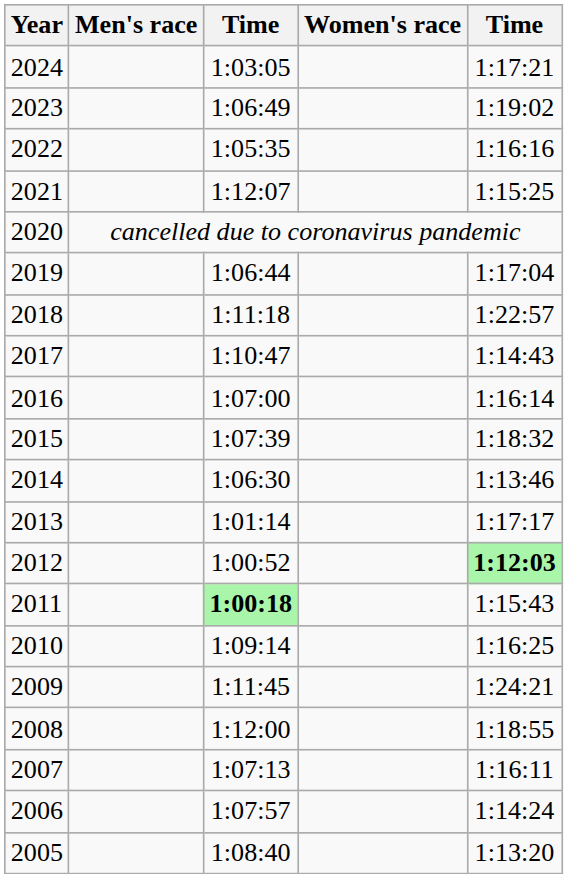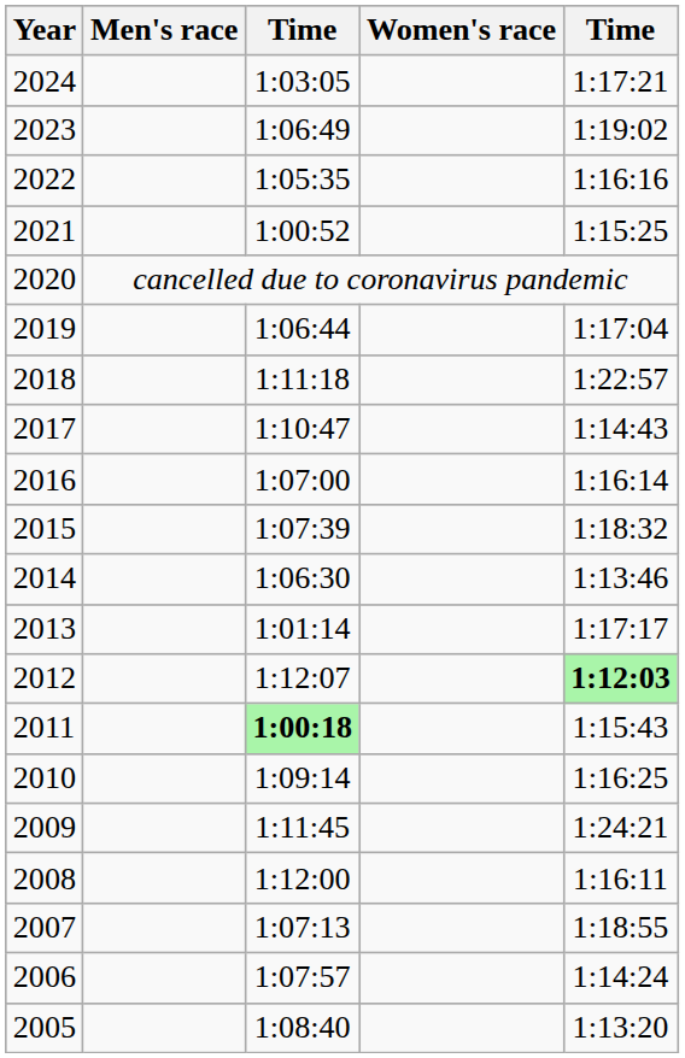2021 | column 3: 1:12:07 -> 1:00:52
2012 | column 3: 1:00:52 -> 1:12:07
2008 | column 5: 1:18:55 -> 1:16:11
2007 | column 5: 1:16:11 -> 1:18:55
